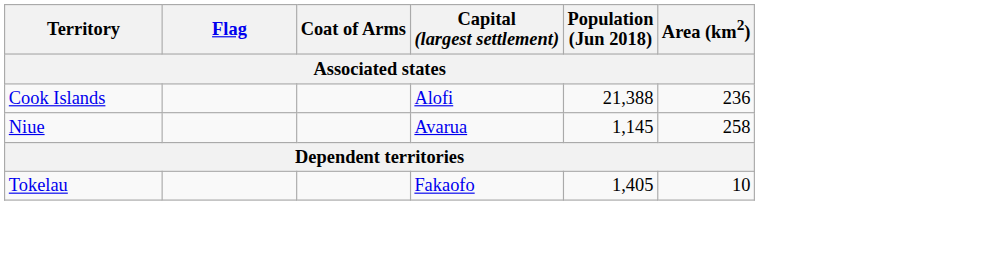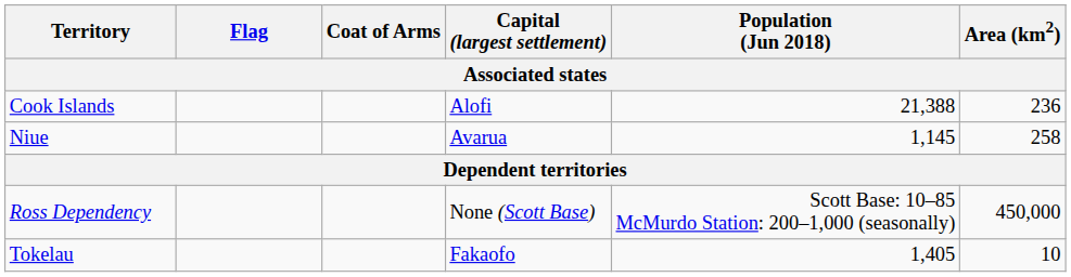+ row: Ross Dependency | None (Scott Base) | Scott Base: 10–85 McMurdo Station: 200–1,000 (seasonally) | 450,000
